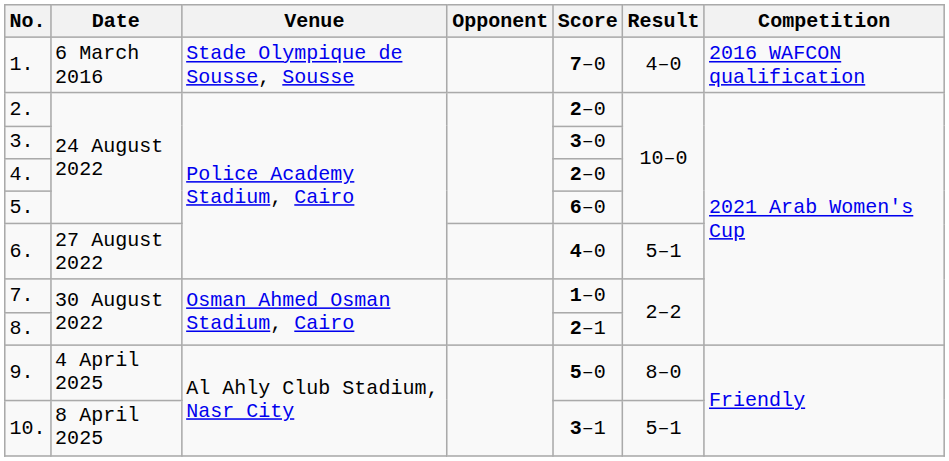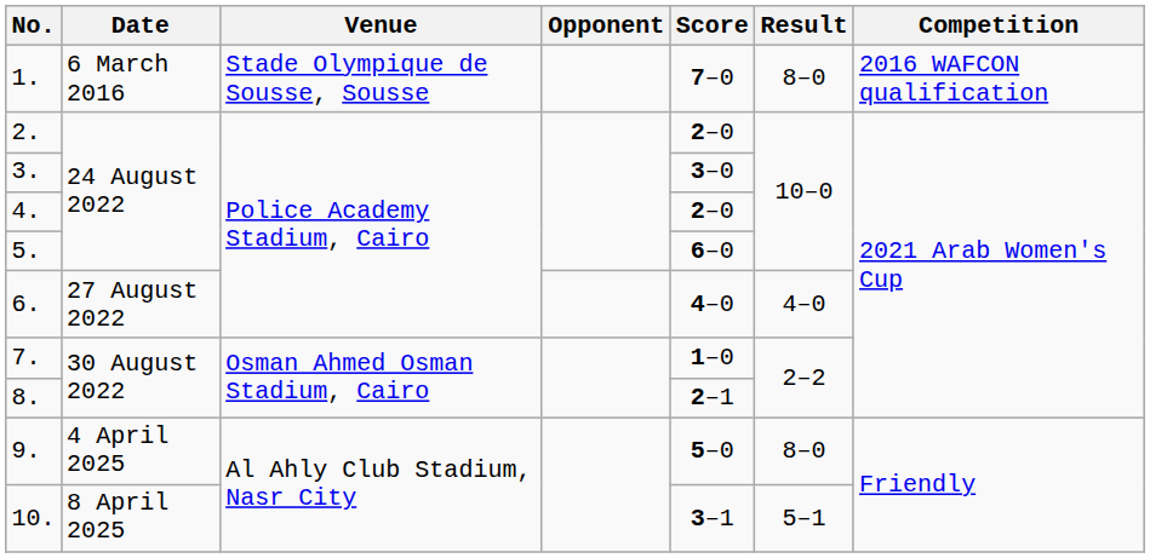1. | Result: 4–0 -> 8–0
6. | Result: 5–1 -> 4–0
